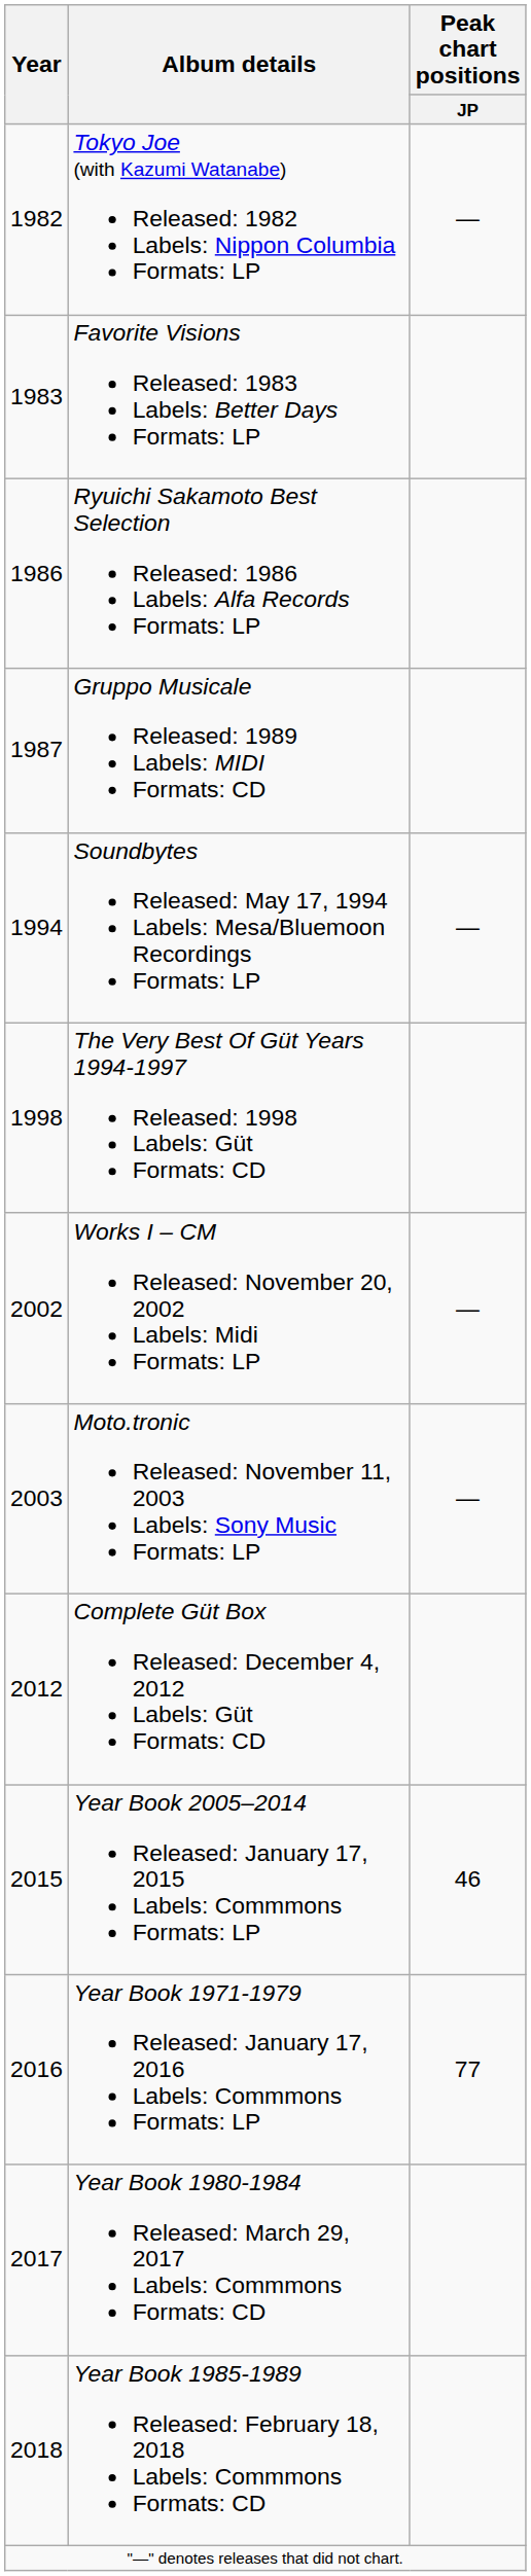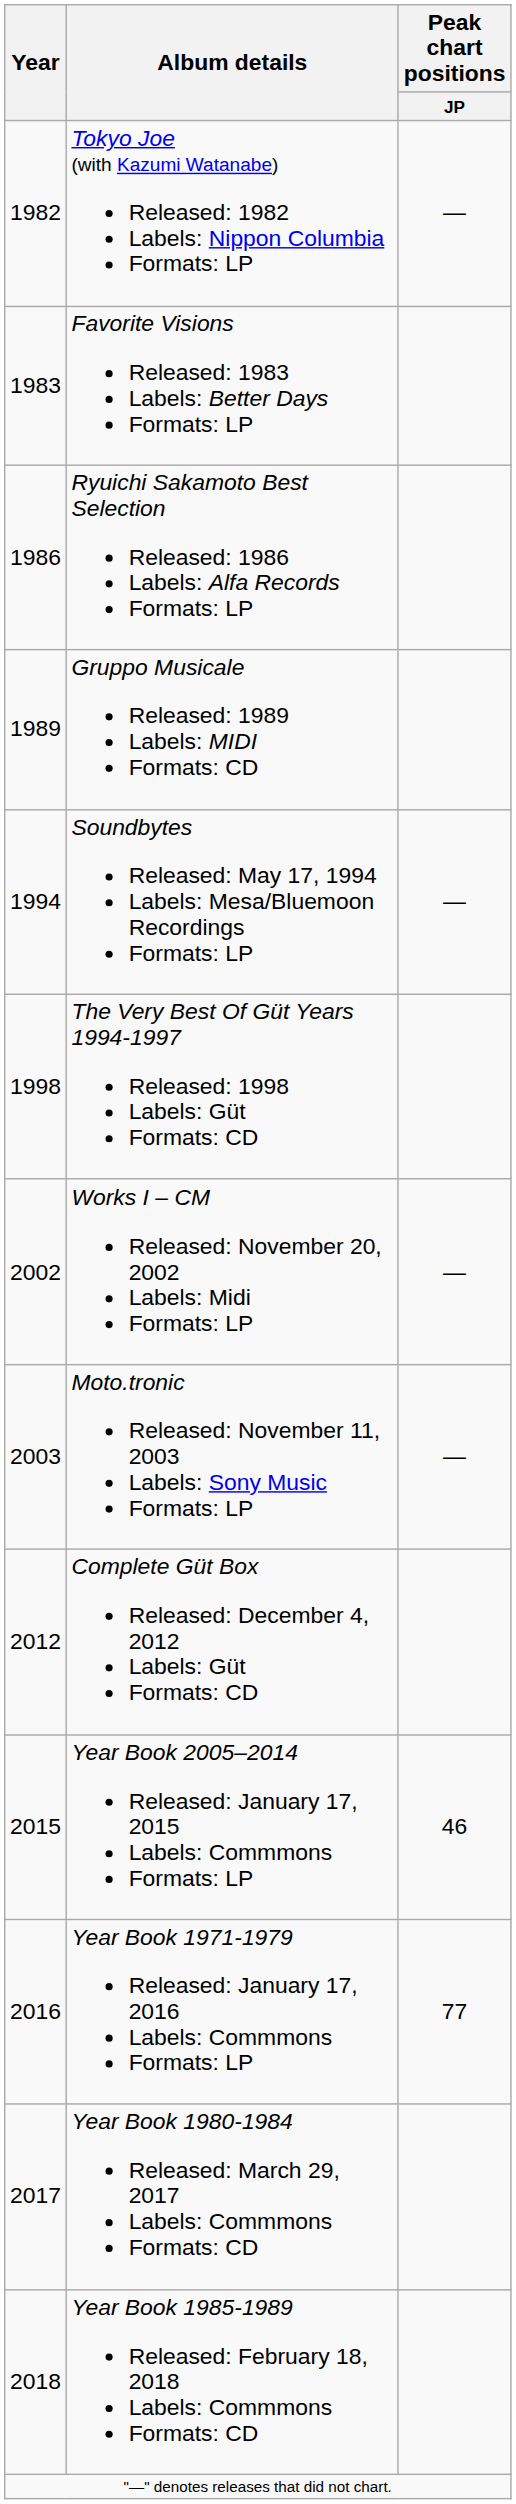Gruppo Musicale Released: 1989 Labels: MIDI Formats: CD | Year: 1987 -> 1989
